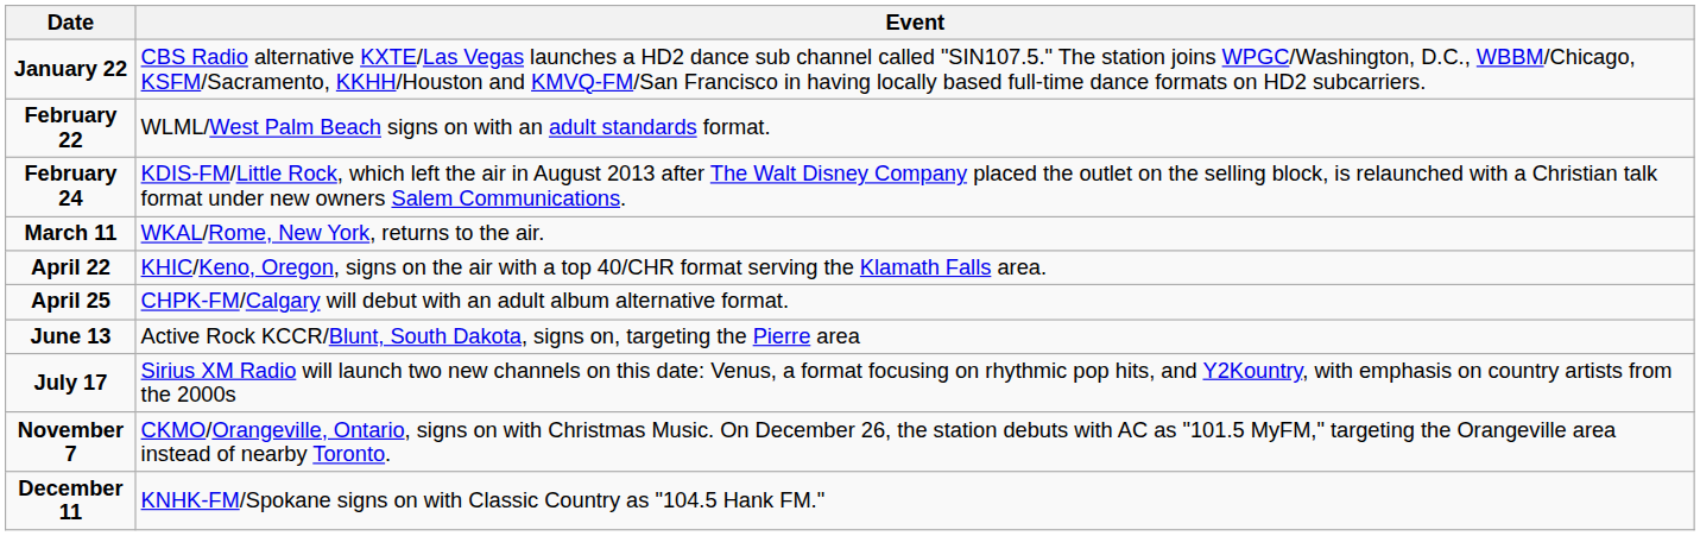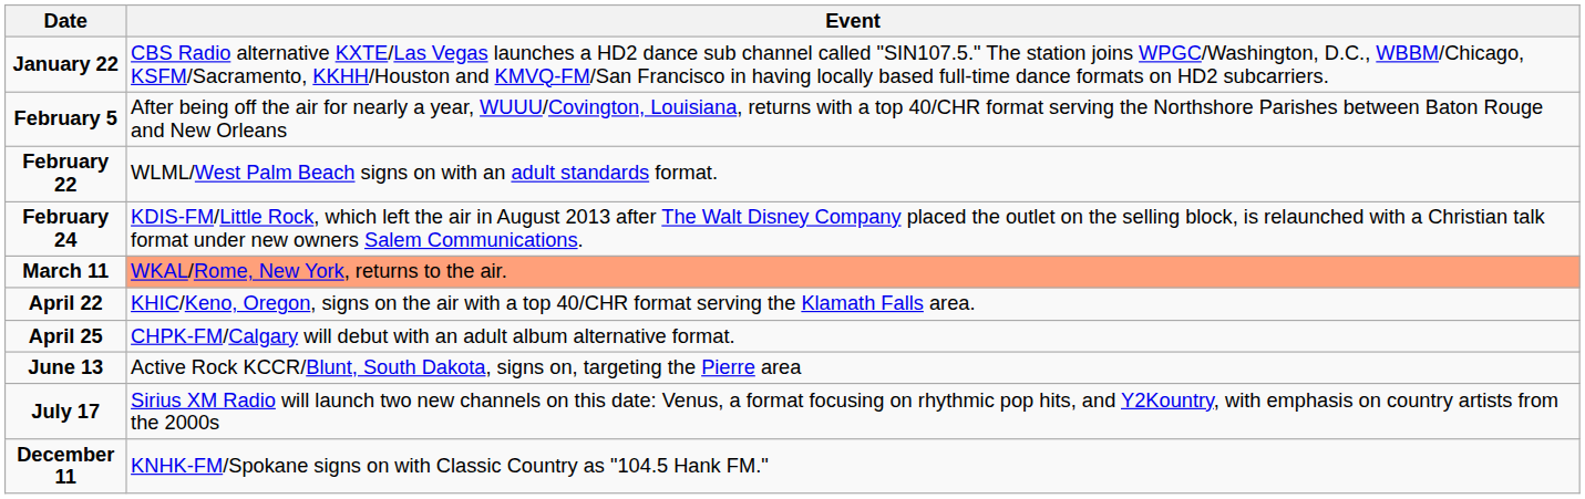+ row: February 5 | After being off the air for nearly a year, WUUU/Covington, Louisiana, returns with a top 40/CHR format serving the Northshore Parishes between Baton Rouge and New Orleans
March 11 | Event: no background -> lightsalmon background
- row: November 7 | CKMO/Orangeville, Ontario, signs on with Christmas Music. On December 26, the station debuts with AC as "101.5 MyFM," targeting the Orangeville area instead of nearby Toronto.
